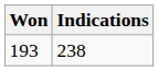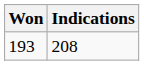193 | Indications: 238 -> 208
